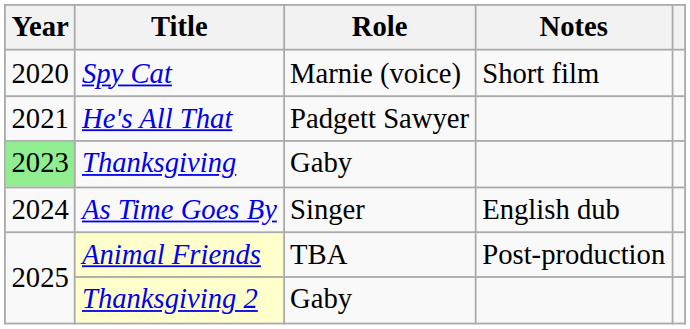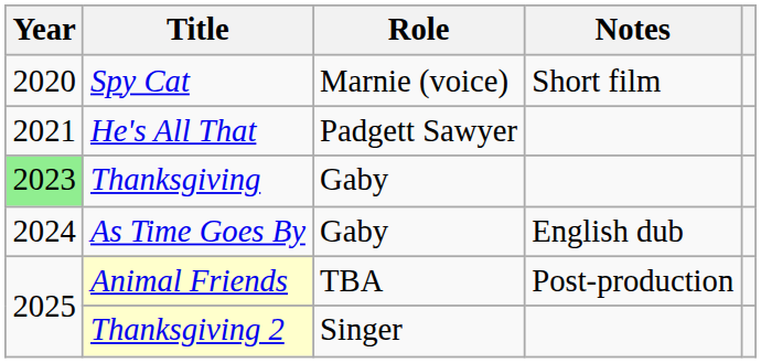As Time Goes By | Role: Singer -> Gaby
Thanksgiving 2 | Role: Gaby -> Singer
